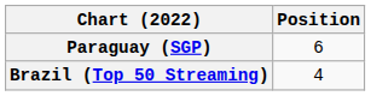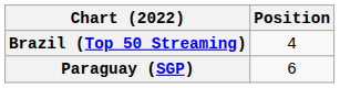rows swapped: Brazil (Top 50 Streaming) <-> Paraguay (SGP)
